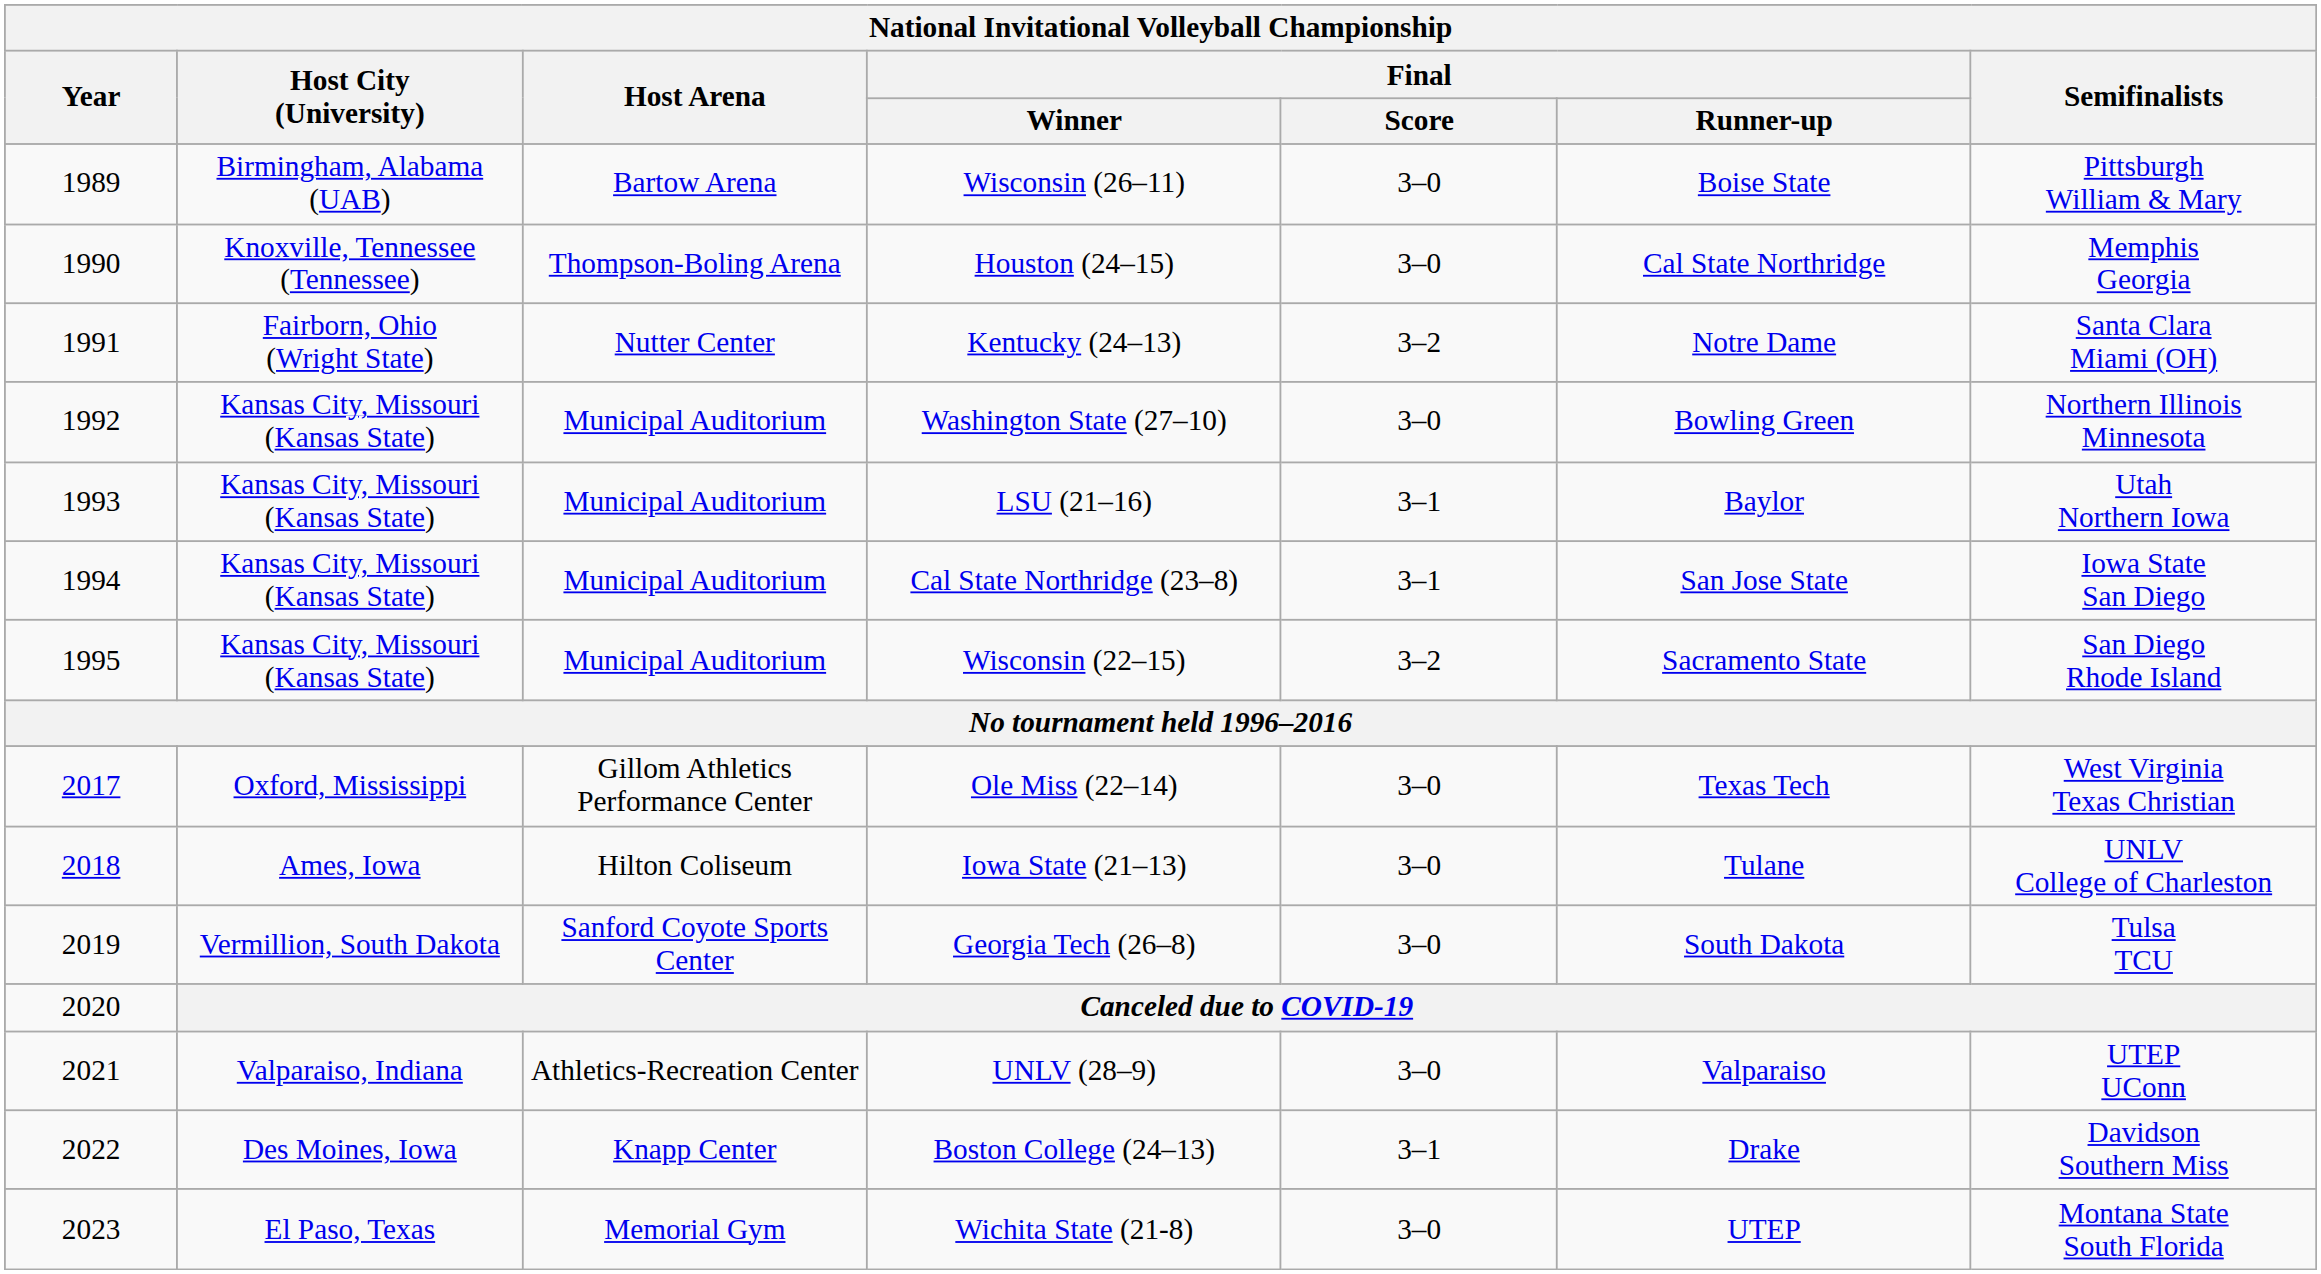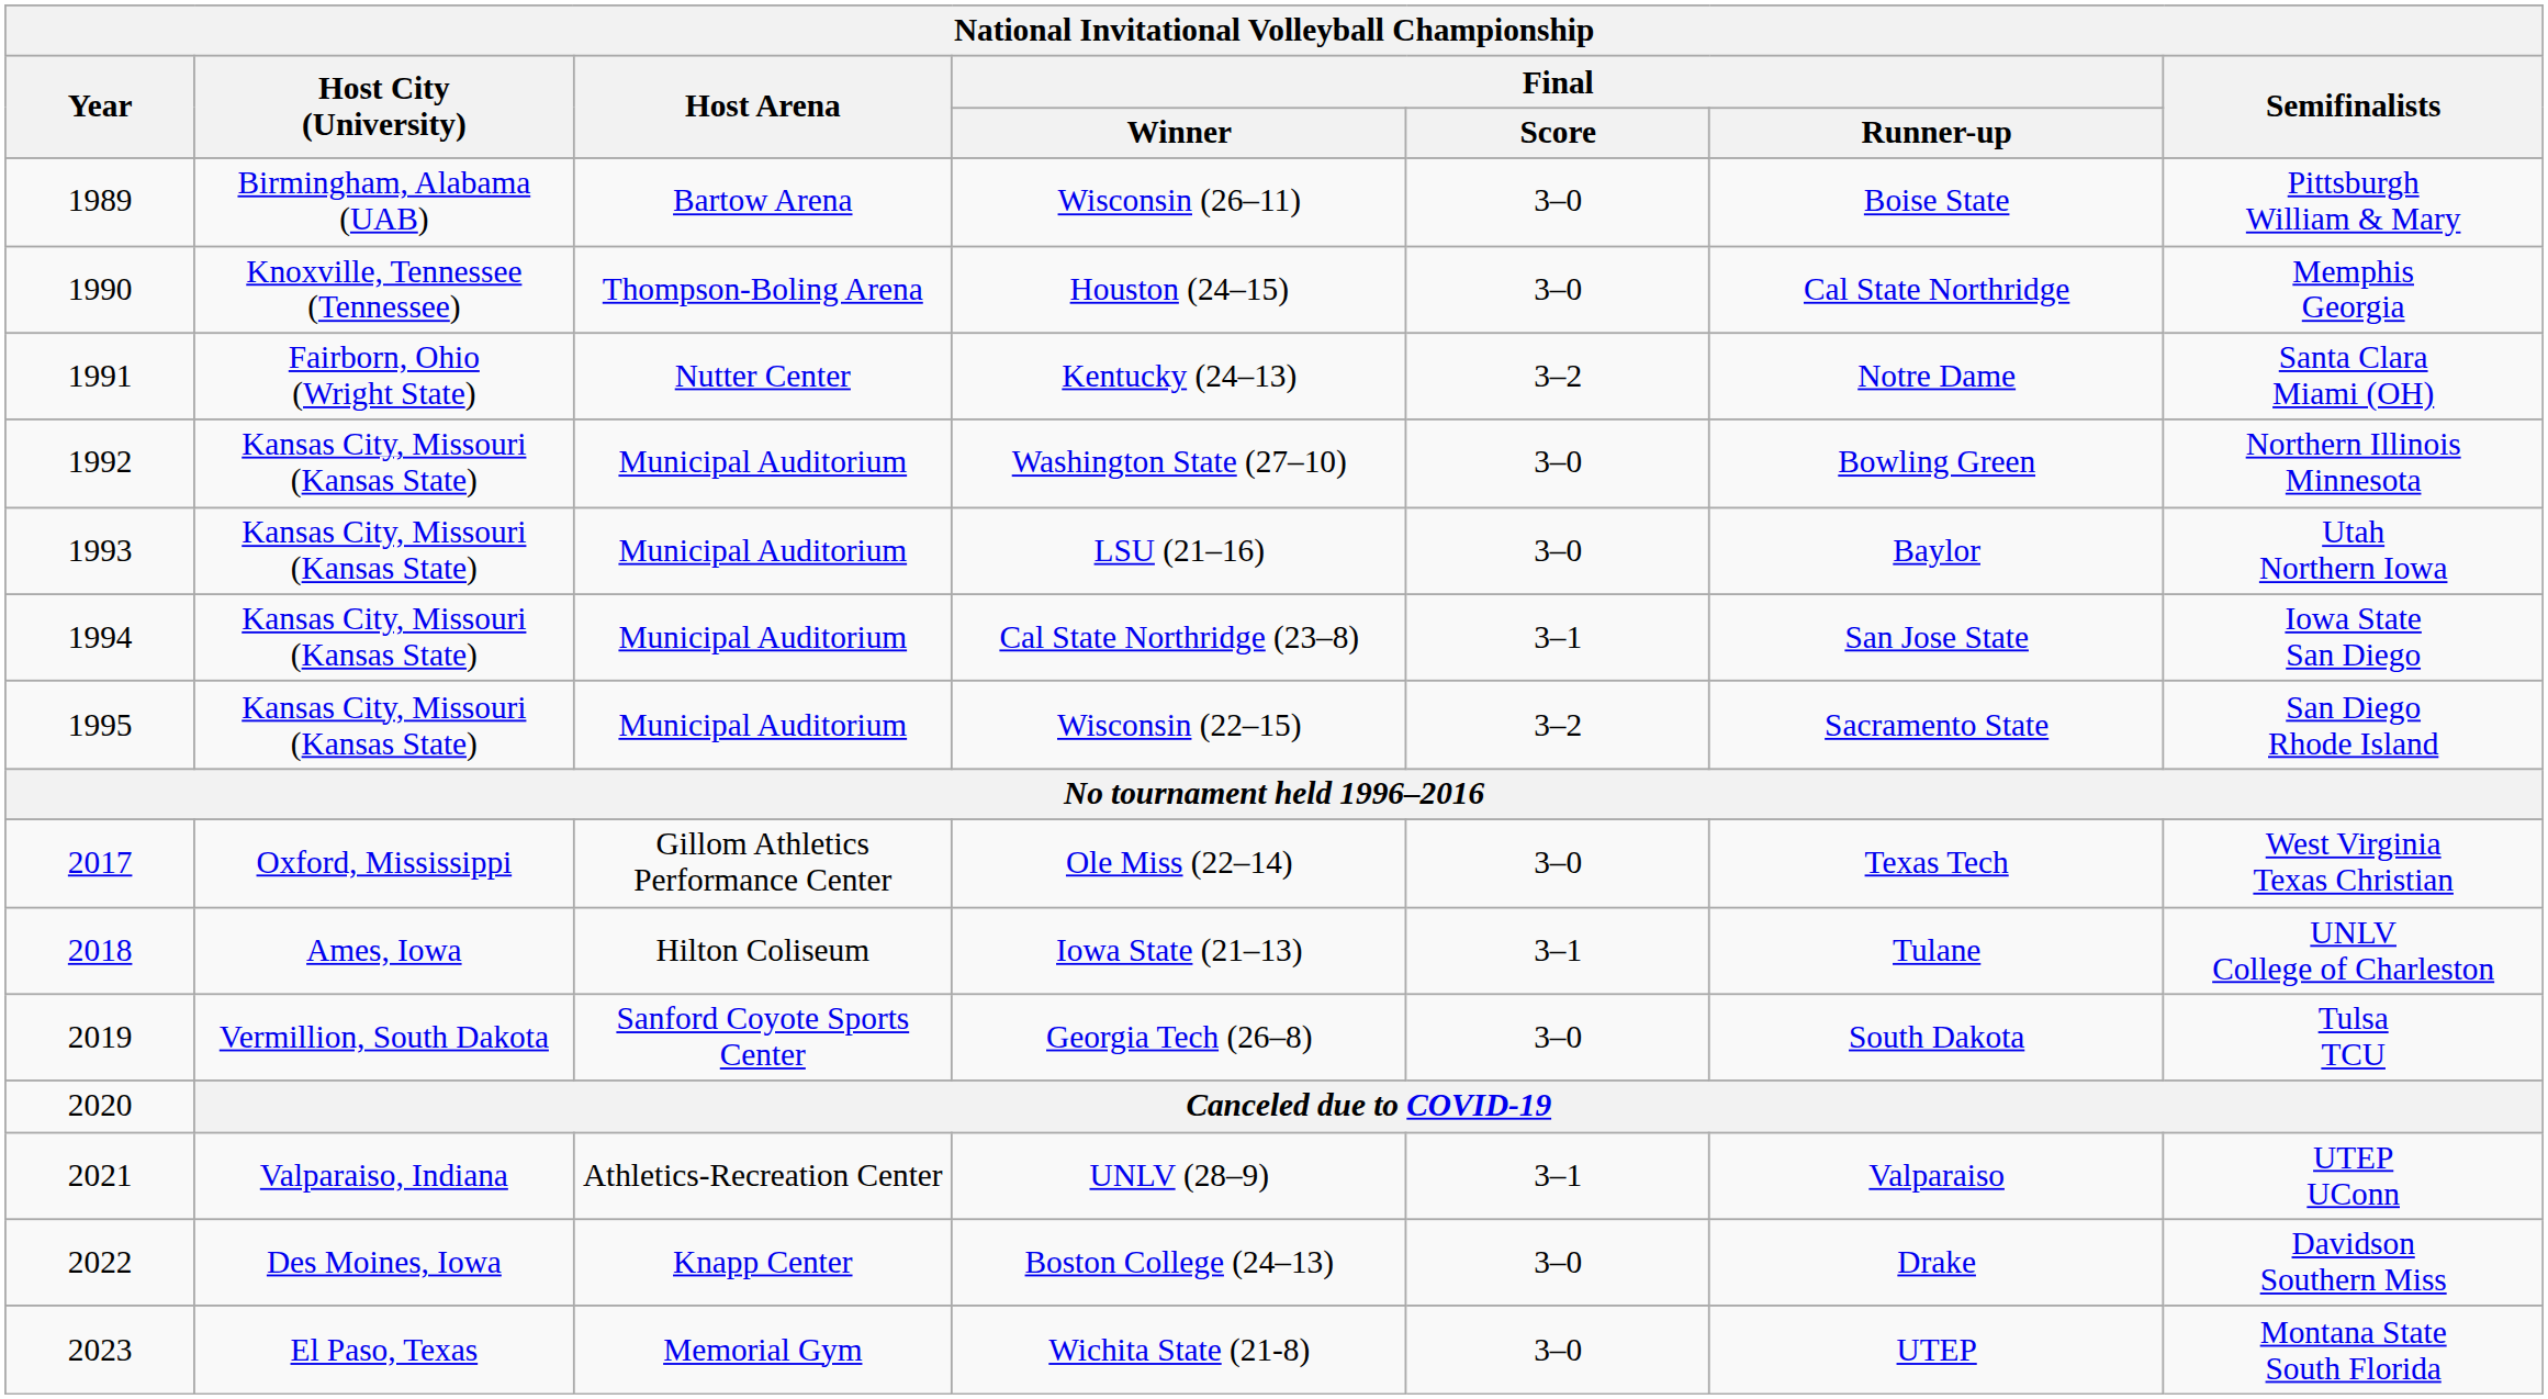LSU (21–16) | Final / Score: 3–1 -> 3–0
Iowa State (21–13) | Final / Score: 3–0 -> 3–1
UNLV (28–9) | Final / Score: 3–0 -> 3–1
Boston College (24–13) | Final / Score: 3–1 -> 3–0
